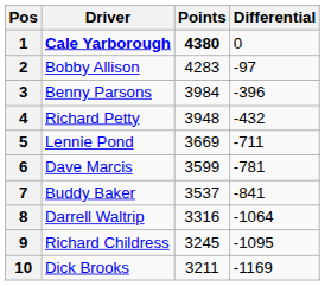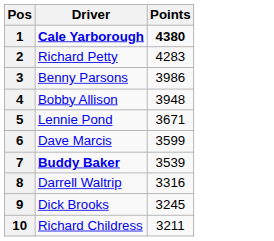- column: Differential | 0 | -97 | -396 | -432 | -711 | -781 | -841 | -1064 | -1095 | -1169
2 | Driver: Bobby Allison -> Richard Petty
3 | Points: 3984 -> 3986
4 | Driver: Richard Petty -> Bobby Allison
5 | Points: 3669 -> 3671
7 | Driver: normal -> bold
7 | Points: 3537 -> 3539
9 | Driver: Richard Childress -> Dick Brooks
10 | Driver: Dick Brooks -> Richard Childress
